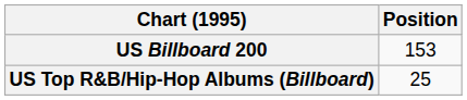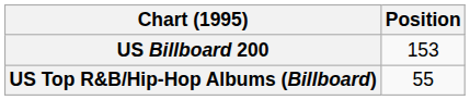US Top R&B/Hip-Hop Albums (Billboard) | Position: 25 -> 55
